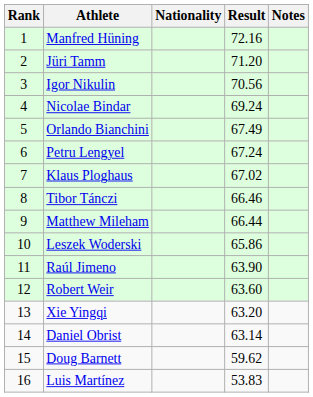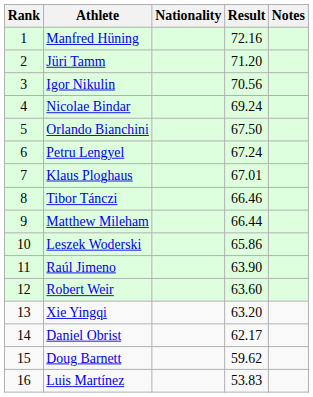Orlando Bianchini | Result: 67.49 -> 67.50
Klaus Ploghaus | Result: 67.02 -> 67.01
Daniel Obrist | Result: 63.14 -> 62.17
